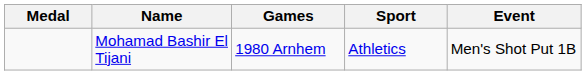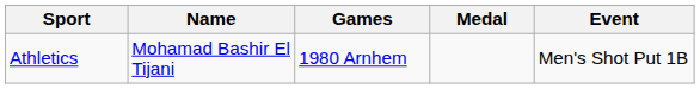columns swapped: Medal <-> Sport
